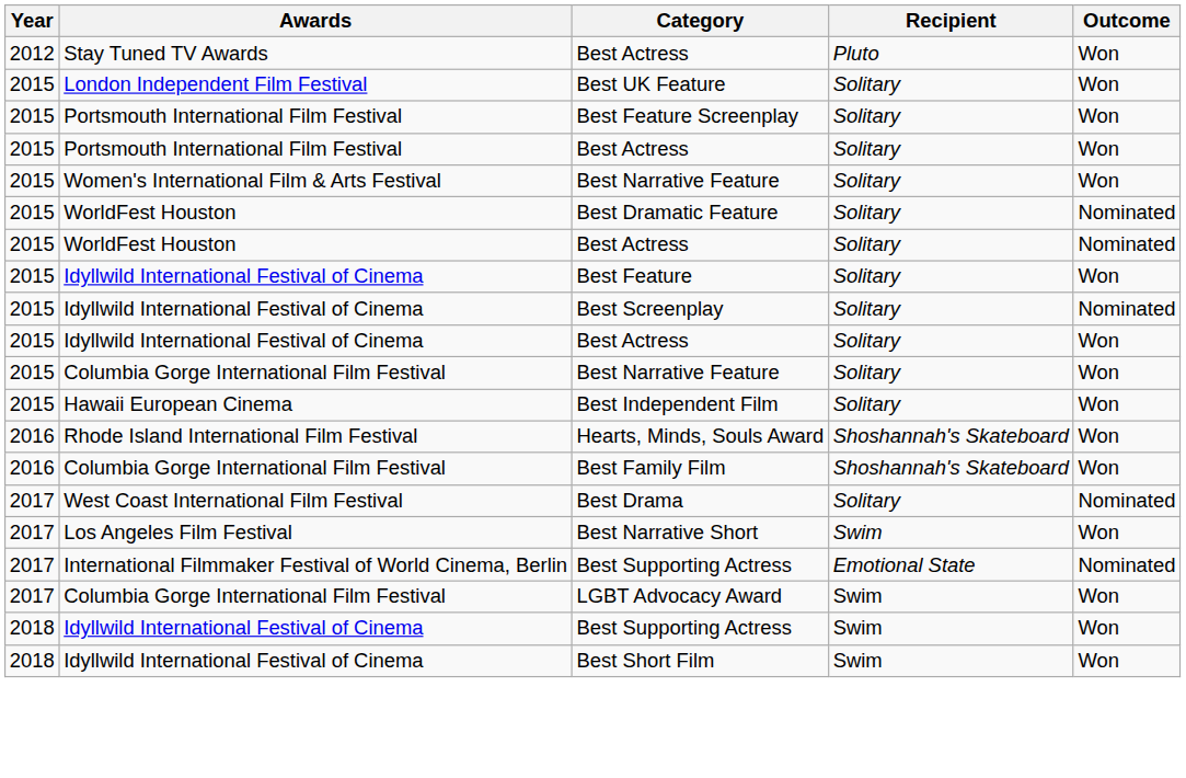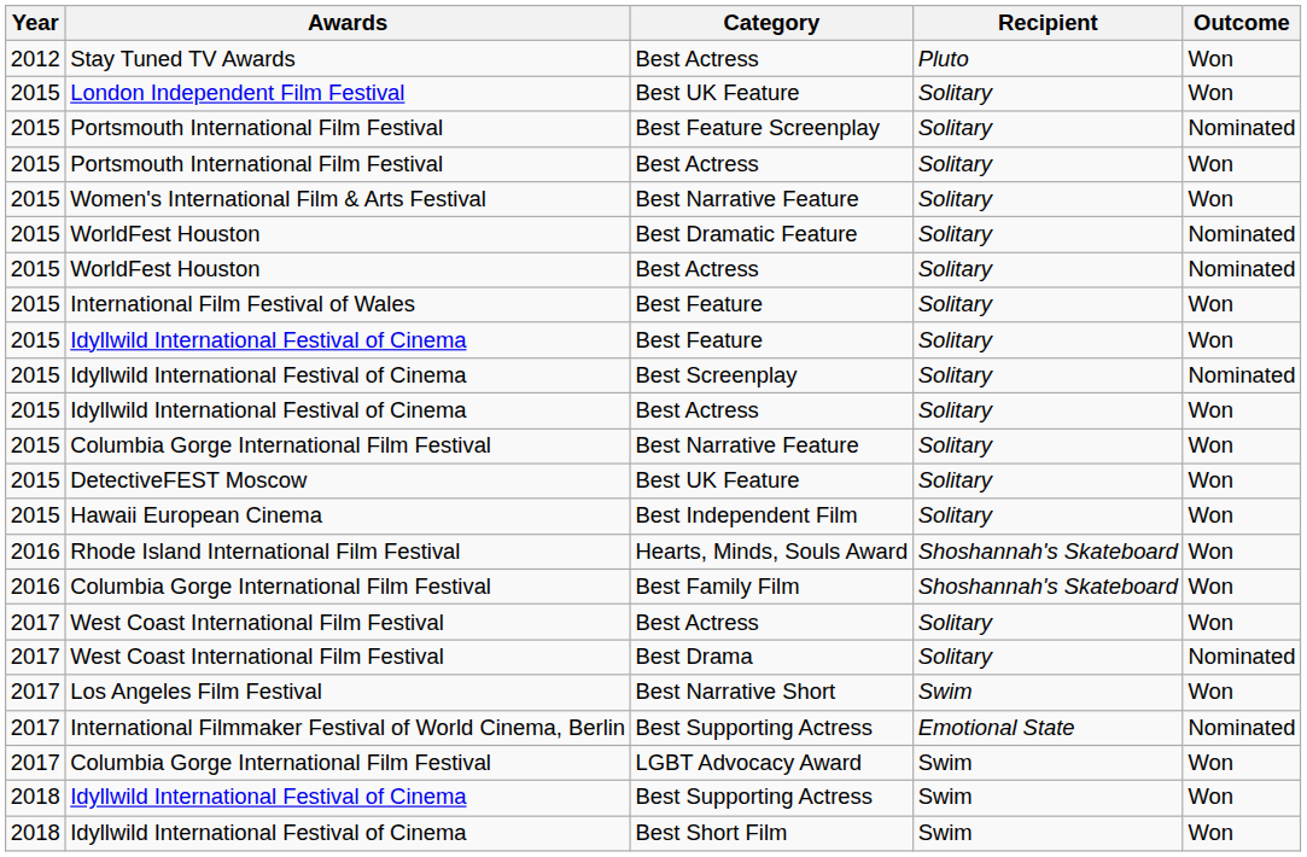Best Feature Screenplay | Outcome: Won -> Nominated
+ row: 2015 | International Film Festival of Wales | Best Feature | Solitary | Won
+ row: 2015 | DetectiveFEST Moscow | Best UK Feature | Solitary | Won
+ row: 2017 | West Coast International Film Festival | Best Actress | Solitary | Won
